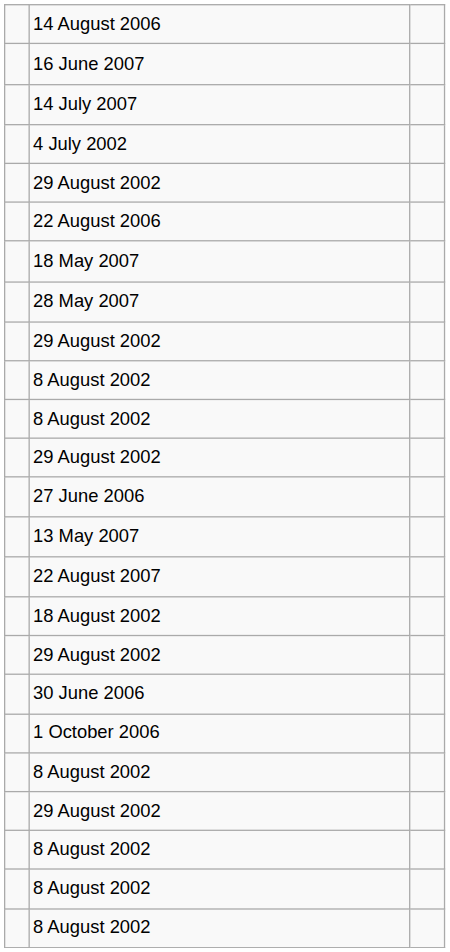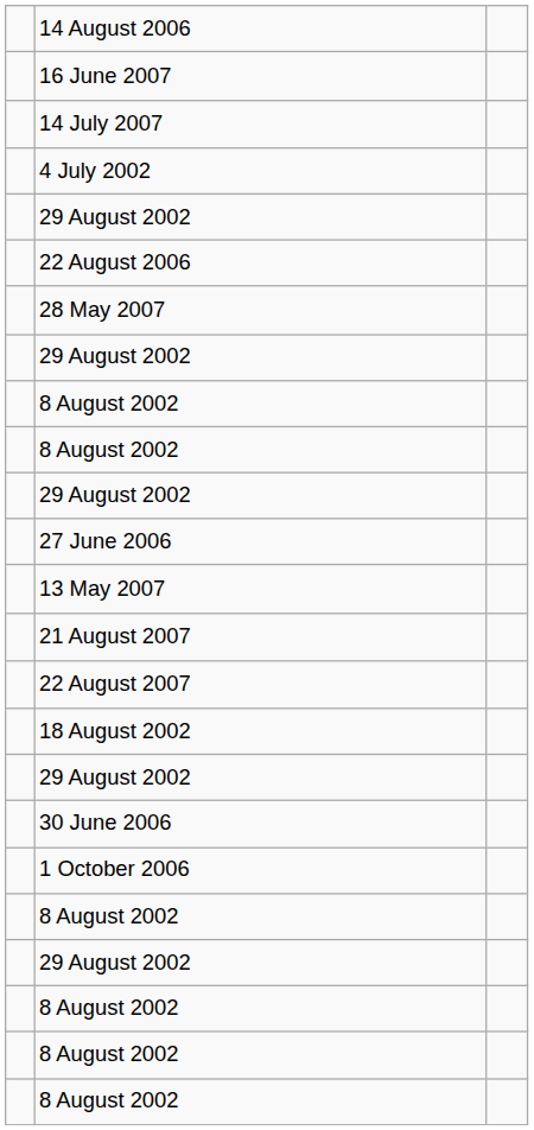- row: 18 May 2007
+ row: 21 August 2007
